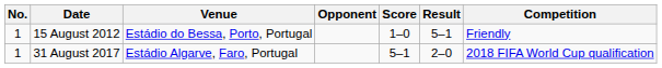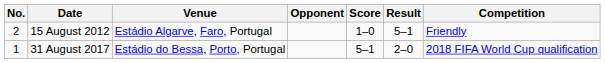15 August 2012 | No.: 1 -> 2
15 August 2012 | Venue: Estádio do Bessa, Porto, Portugal -> Estádio Algarve, Faro, Portugal
31 August 2017 | Venue: Estádio Algarve, Faro, Portugal -> Estádio do Bessa, Porto, Portugal
